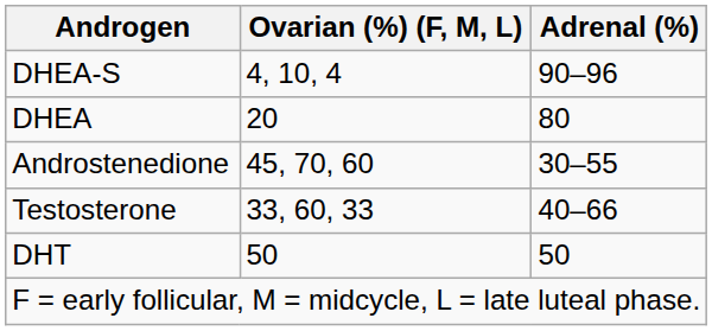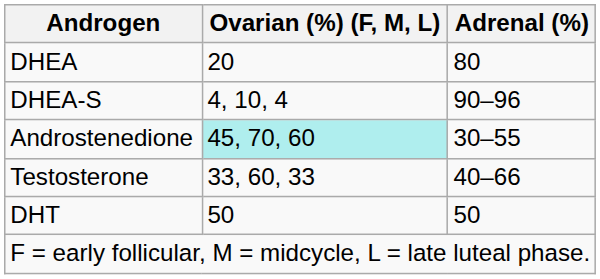rows swapped: DHEA <-> DHEA-S
Androstenedione | Ovarian (%) (F, M, L): no background -> paleturquoise background
